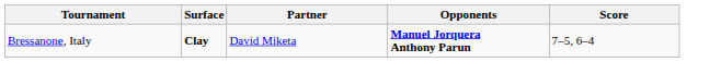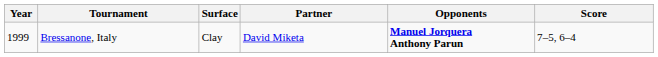+ column: Year | 1999
Bressanone, Italy | Surface: bold -> normal
